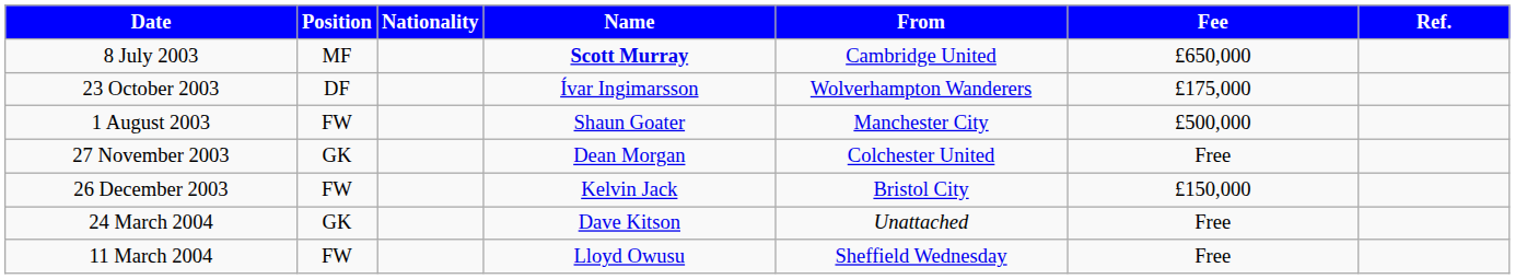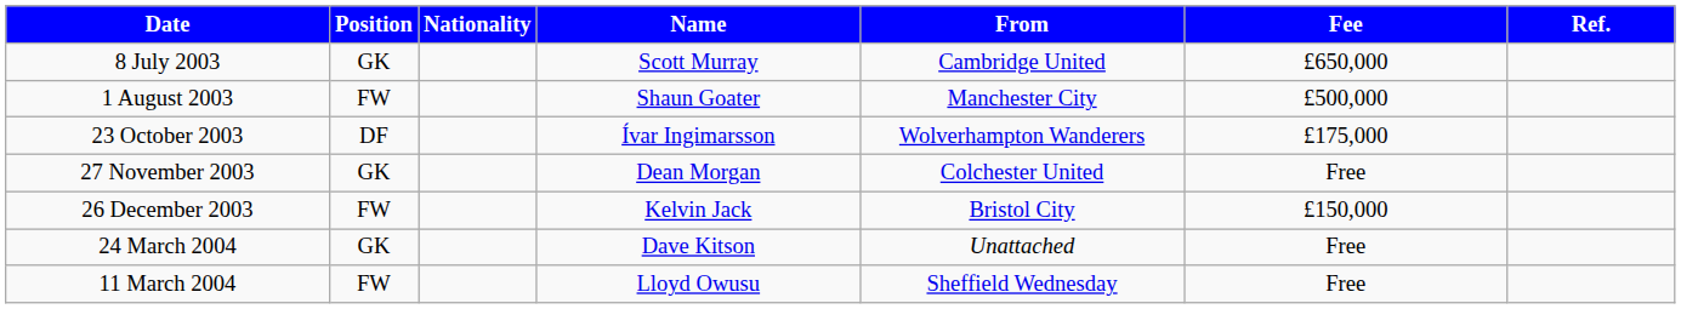8 July 2003 | Position: MF -> GK
8 July 2003 | Name: bold -> normal
rows swapped: 1 August 2003 <-> 23 October 2003
